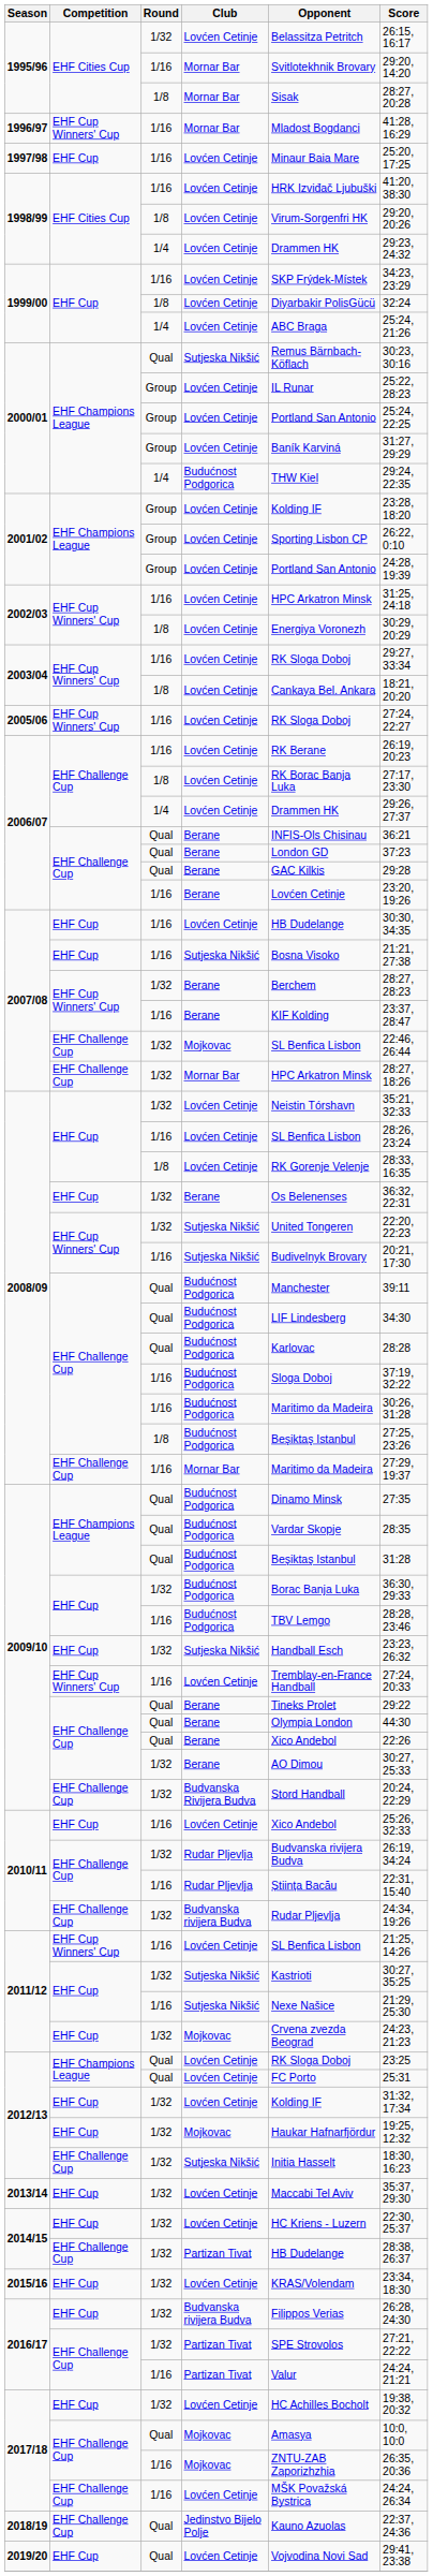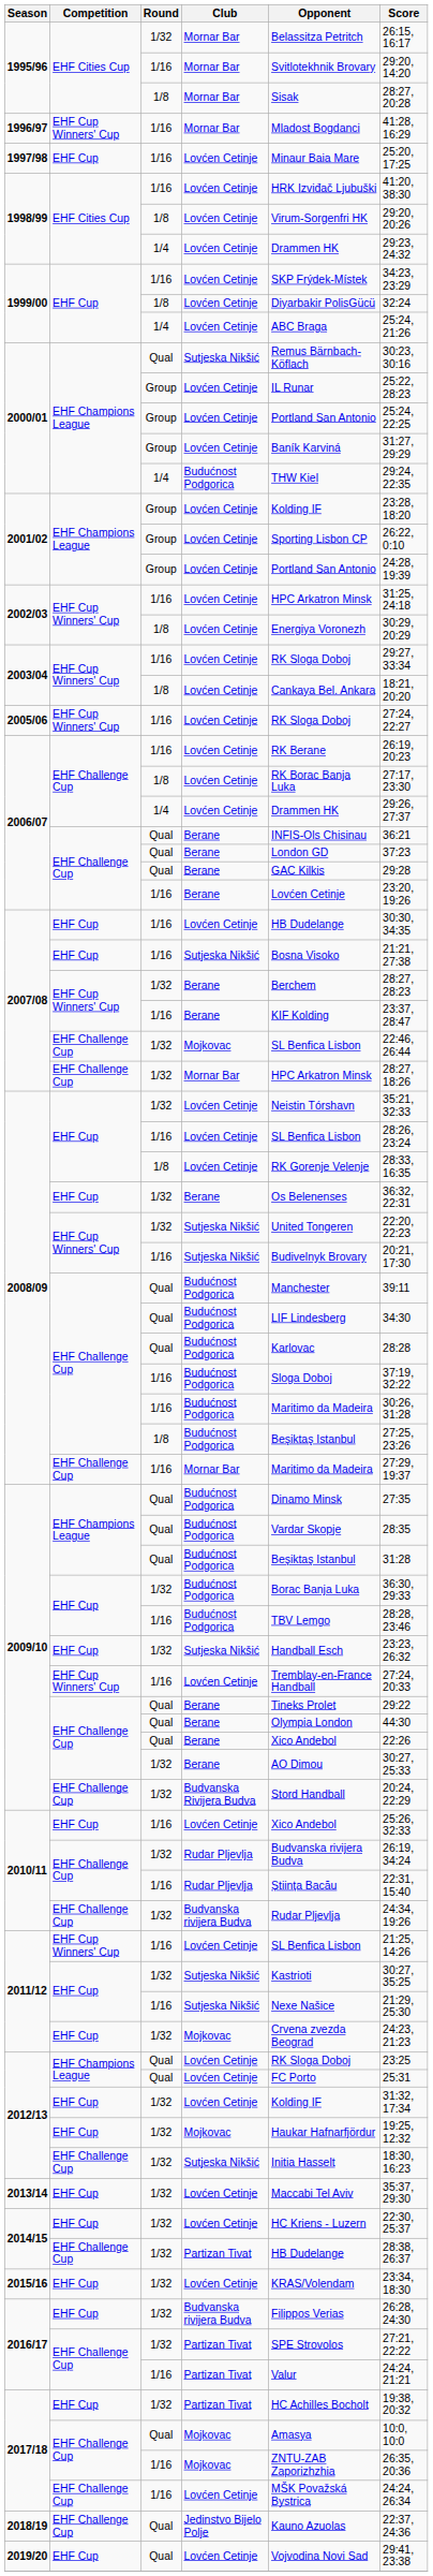1995/96 / 1/32 | Club: Lovćen Cetinje -> Mornar Bar
2017/18 / 1/32 | Club: Lovćen Cetinje -> Partizan Tivat
